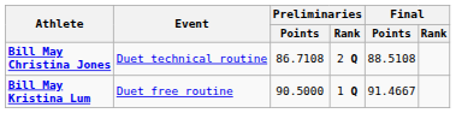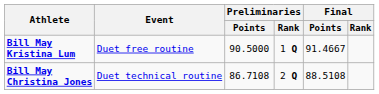rows swapped: Bill May Christina Jones <-> Bill May Kristina Lum
